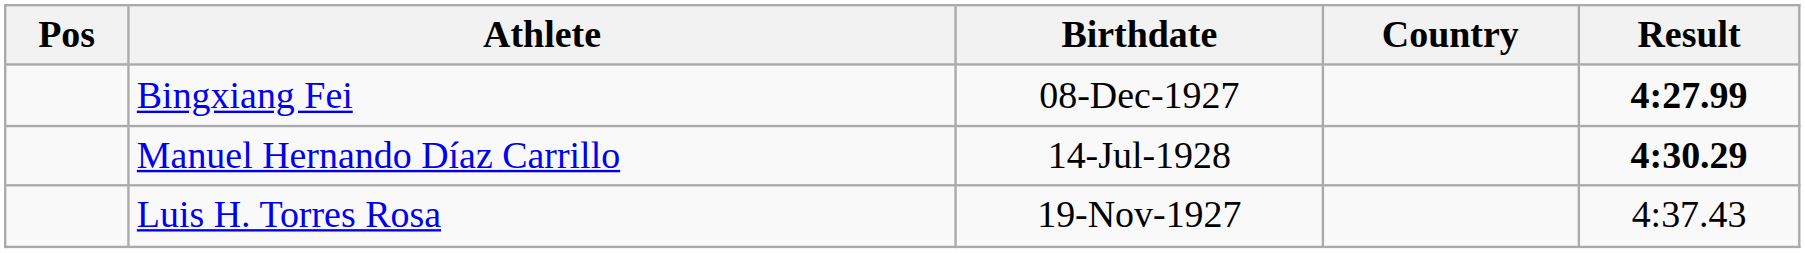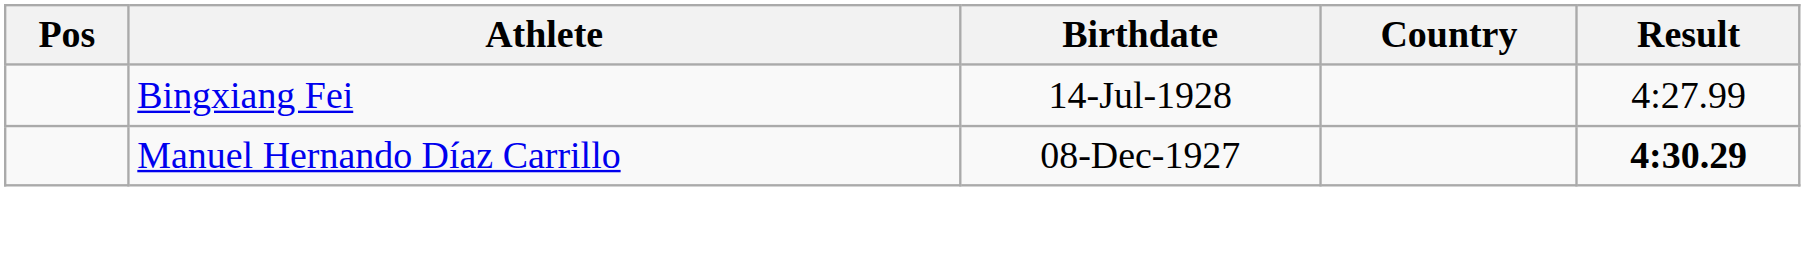Bingxiang Fei | Birthdate: 08-Dec-1927 -> 14-Jul-1928
Bingxiang Fei | Result: bold -> normal
Manuel Hernando Díaz Carrillo | Birthdate: 14-Jul-1928 -> 08-Dec-1927
- row: Luis H. Torres Rosa | 19-Nov-1927 | 4:37.43
